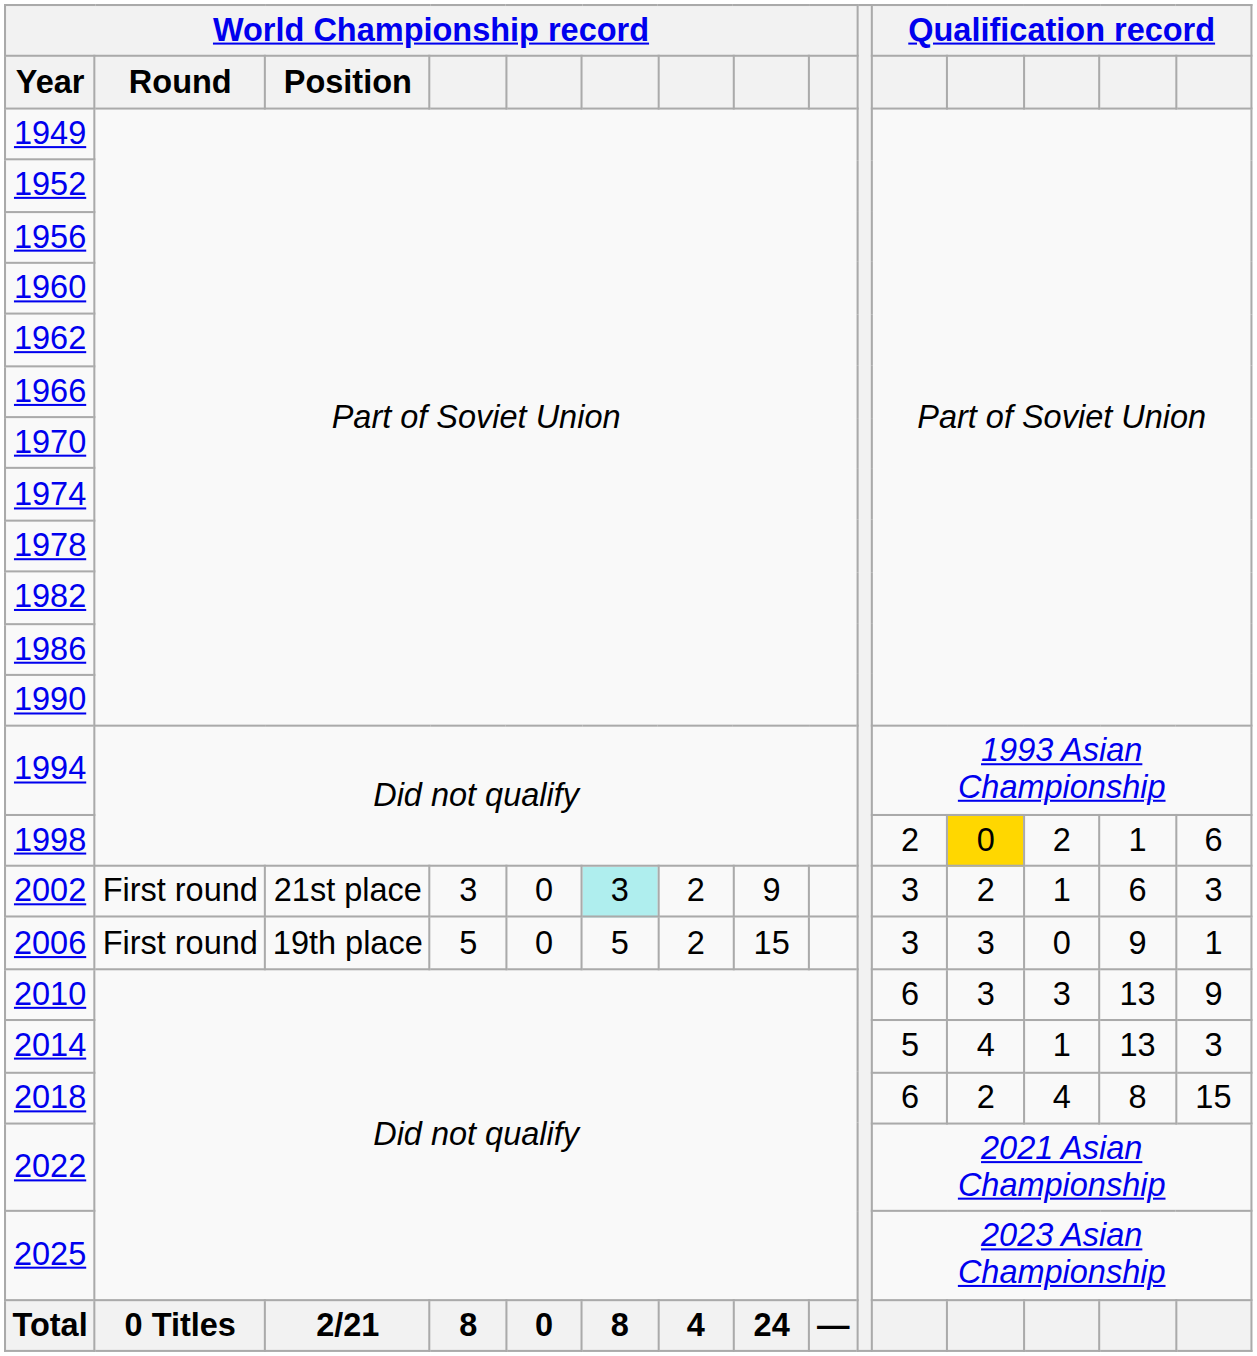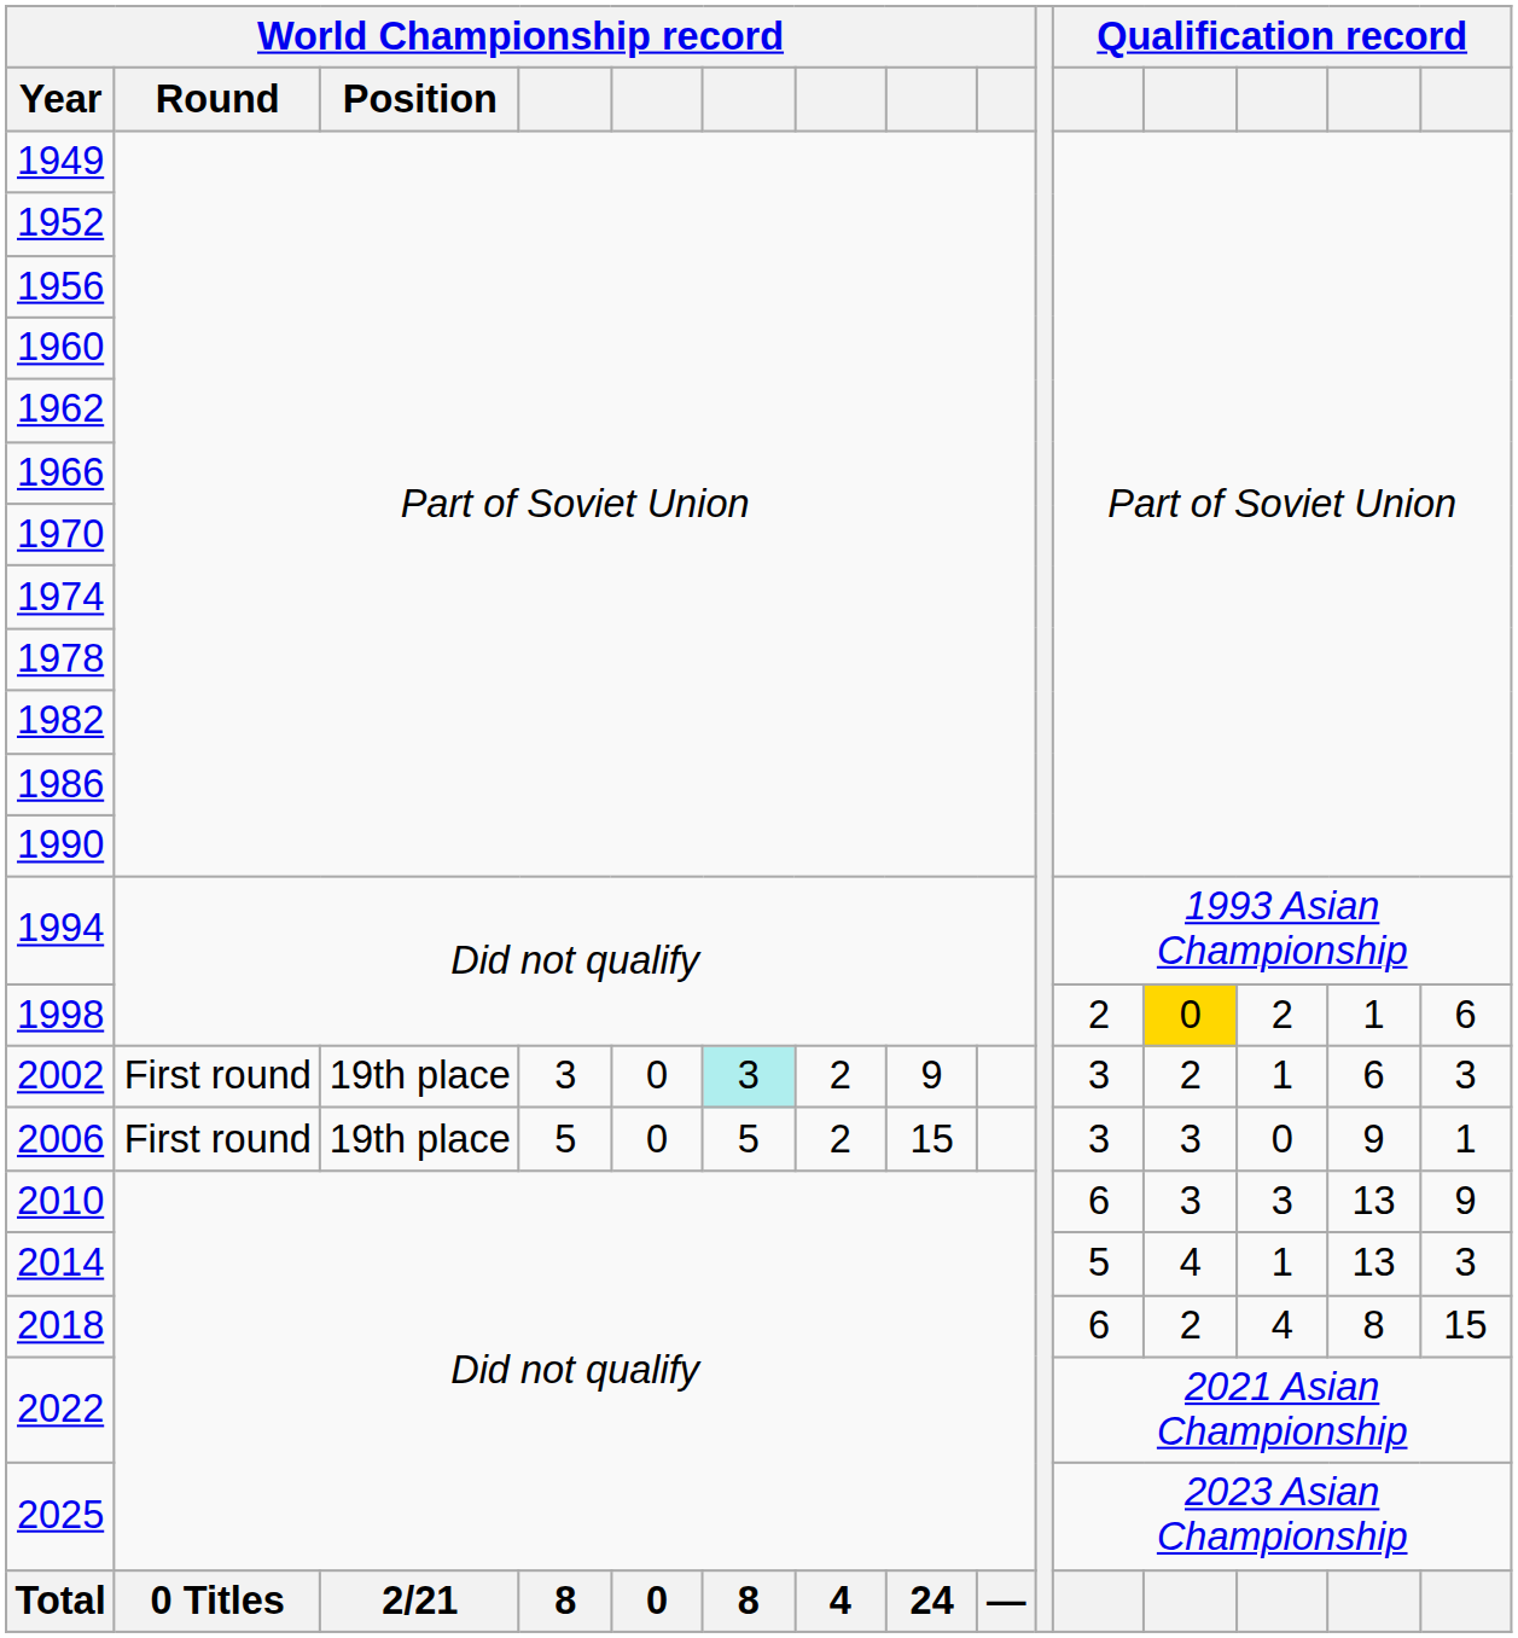2002 | World Championship record / Position: 21st place -> 19th place
